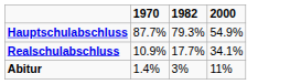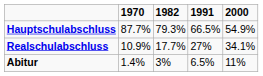+ column: 1991 | 66.5% | 27% | 6.5%
